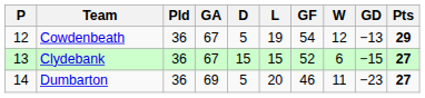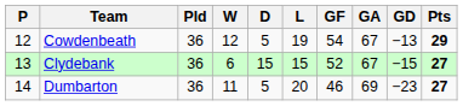columns swapped: W <-> GA
